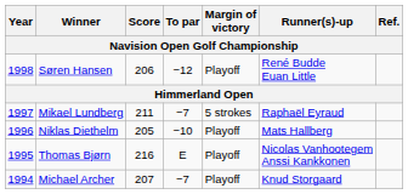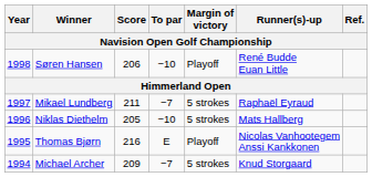Søren Hansen | To par: −12 -> −10
Niklas Diethelm | Margin of victory: Playoff -> 5 strokes
Michael Archer | Score: 207 -> 209
Michael Archer | Margin of victory: Playoff -> 5 strokes
